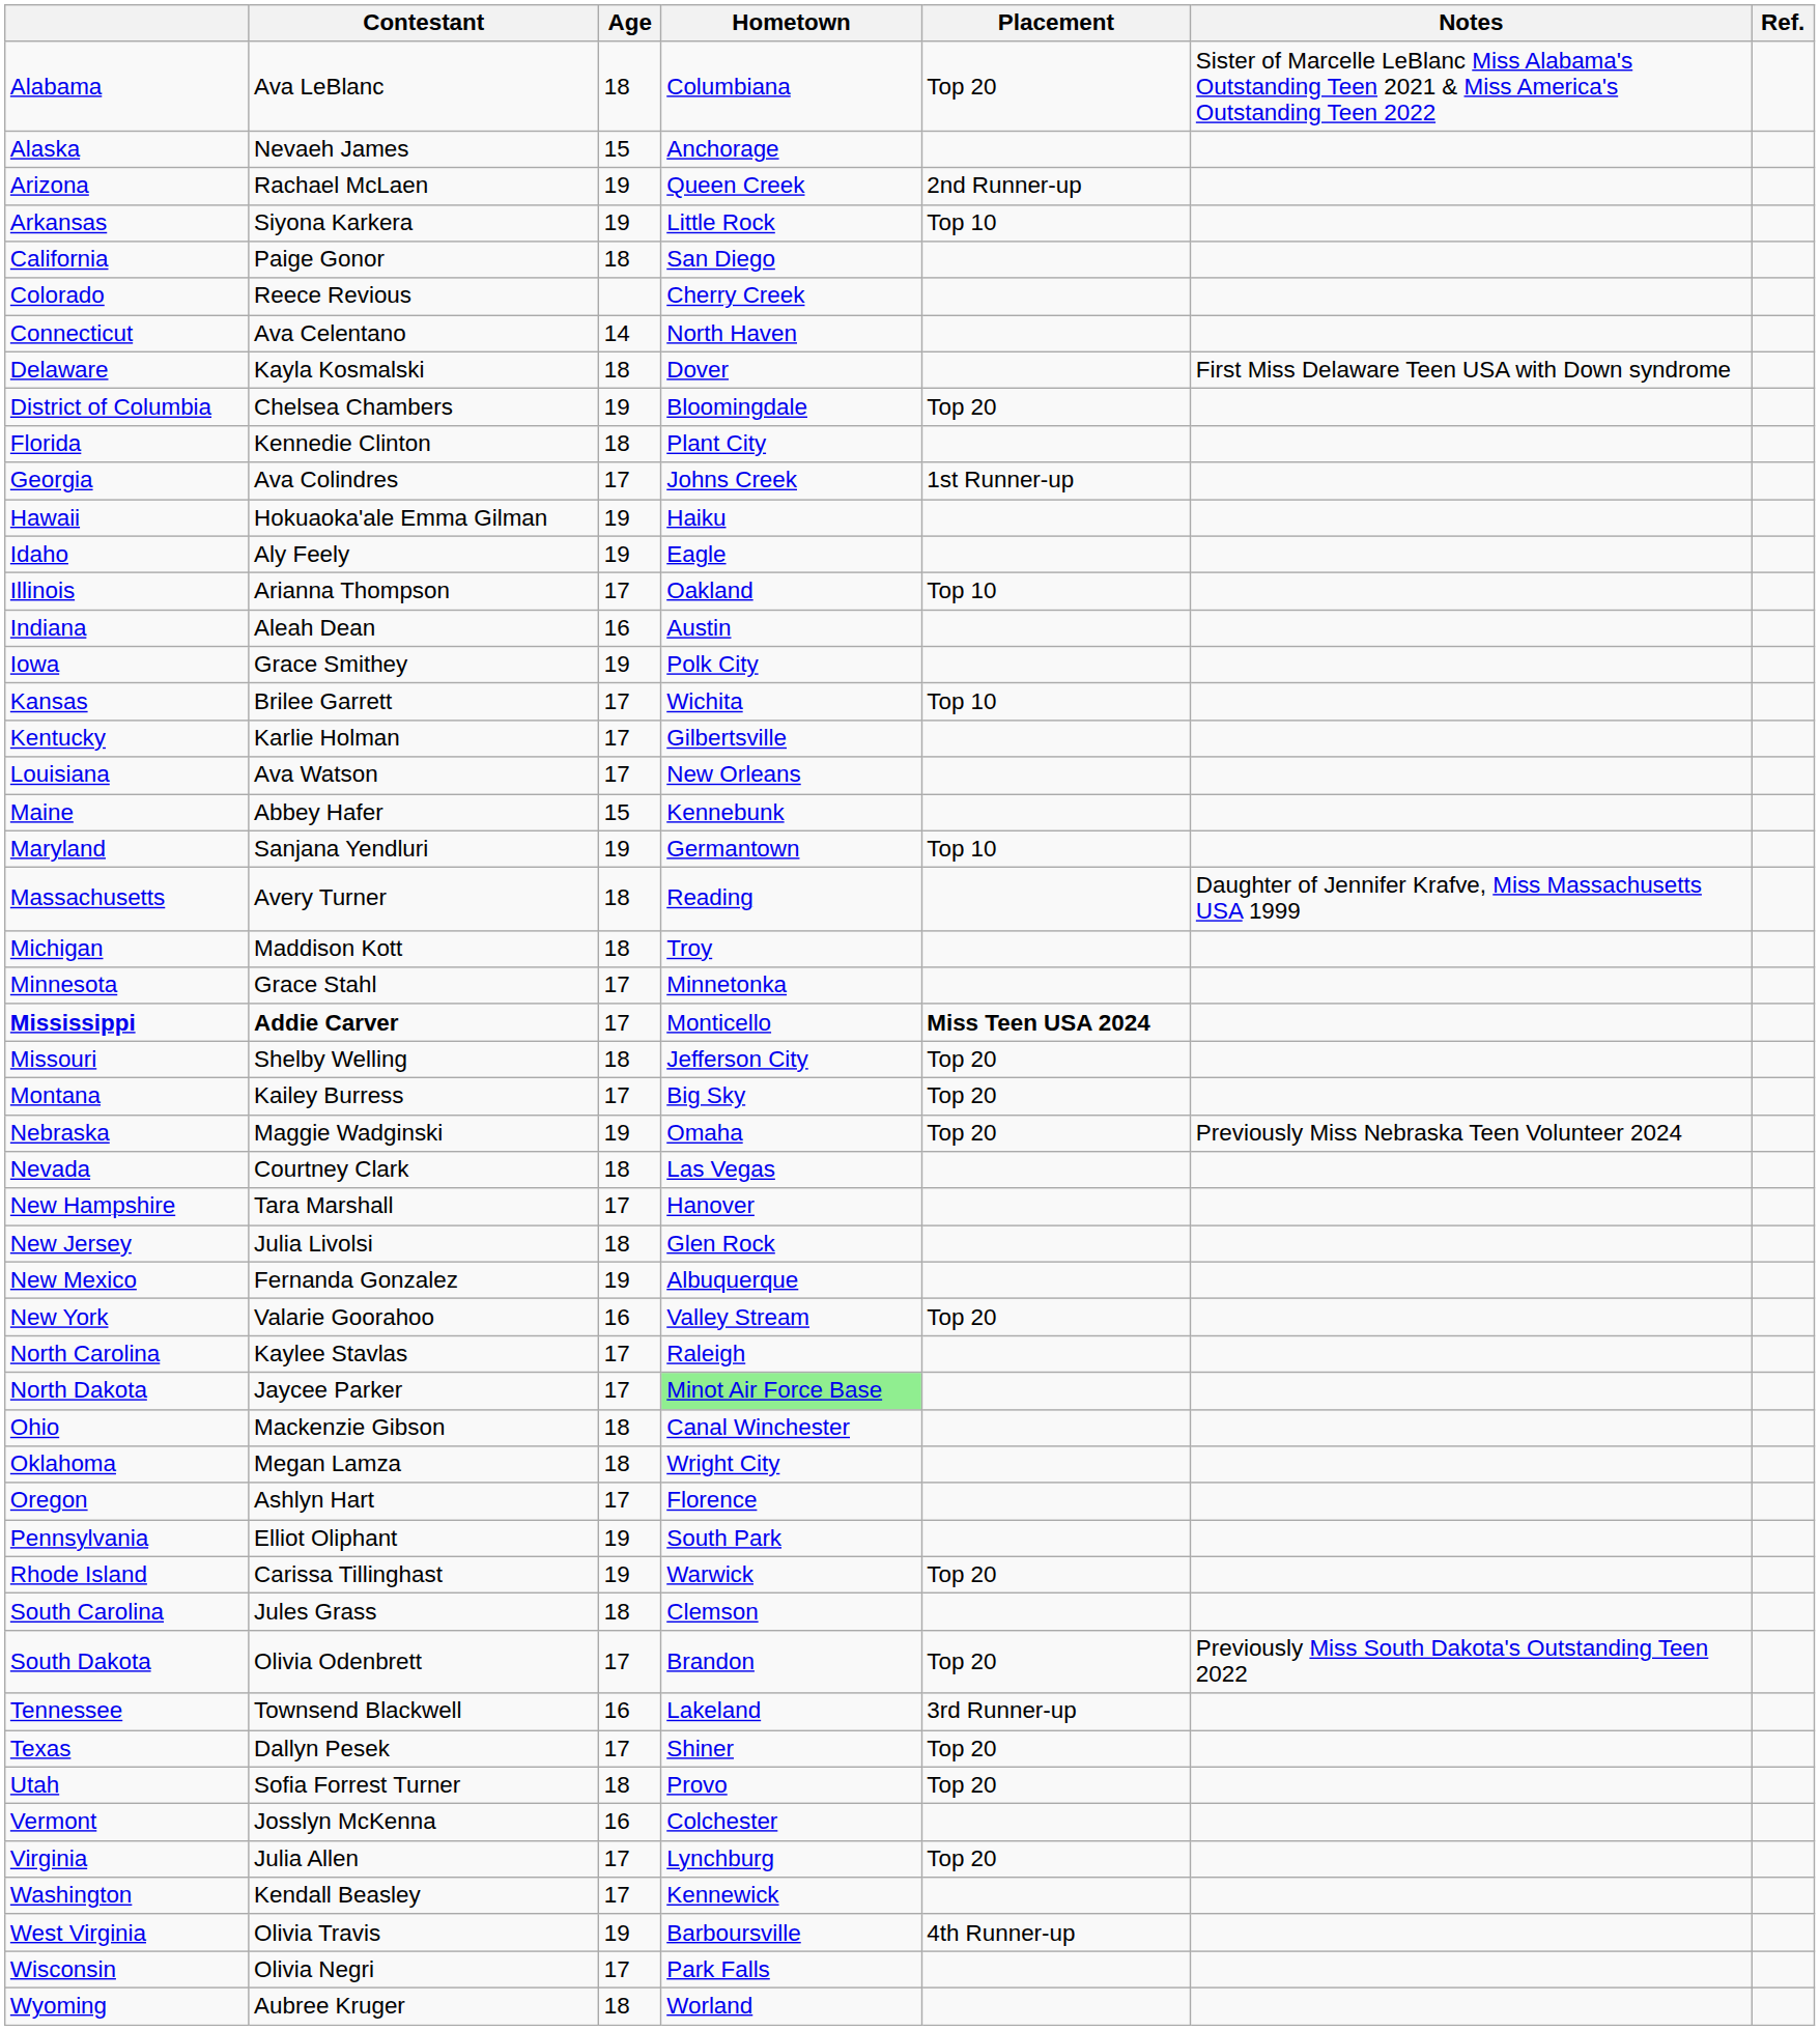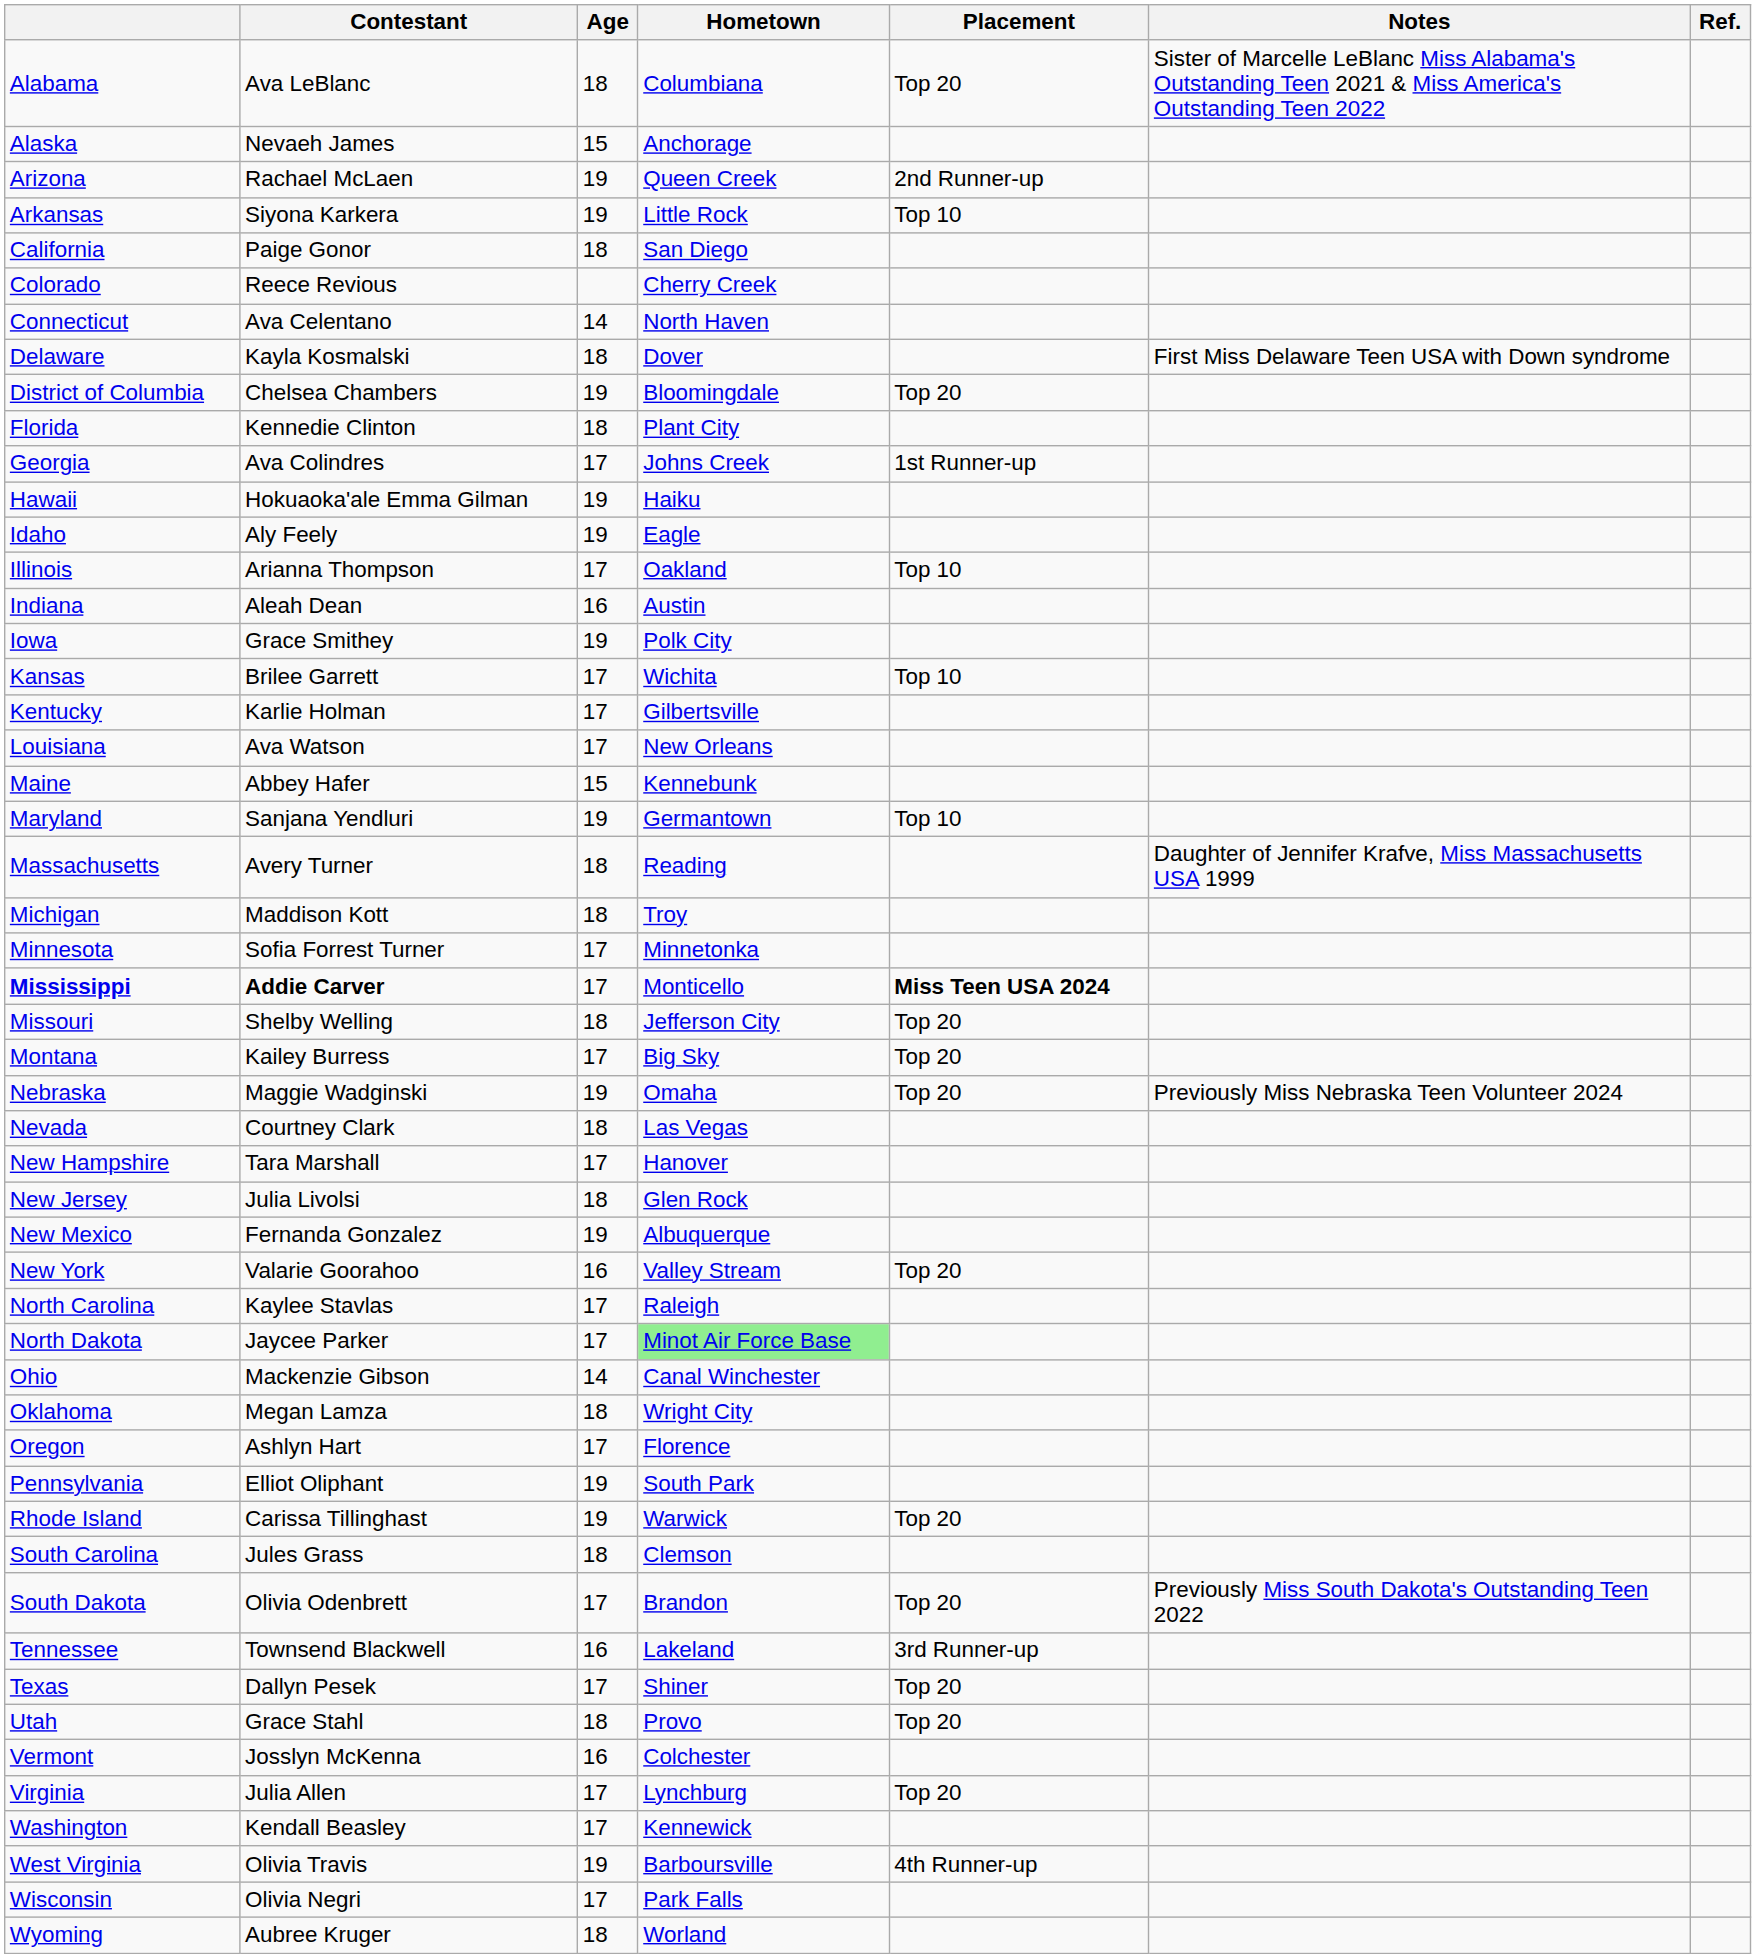Minnesota | Contestant: Grace Stahl -> Sofia Forrest Turner
Ohio | Age: 18 -> 14
Utah | Contestant: Sofia Forrest Turner -> Grace Stahl
